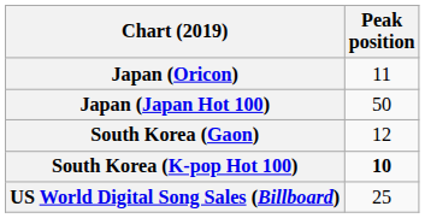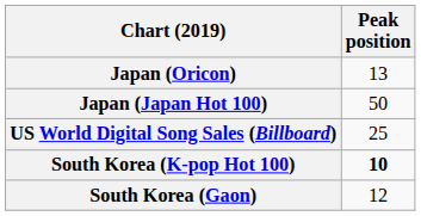Japan (Oricon) | Peak position: 11 -> 13
rows swapped: South Korea (Gaon) <-> US World Digital Song Sales (Billboard)
